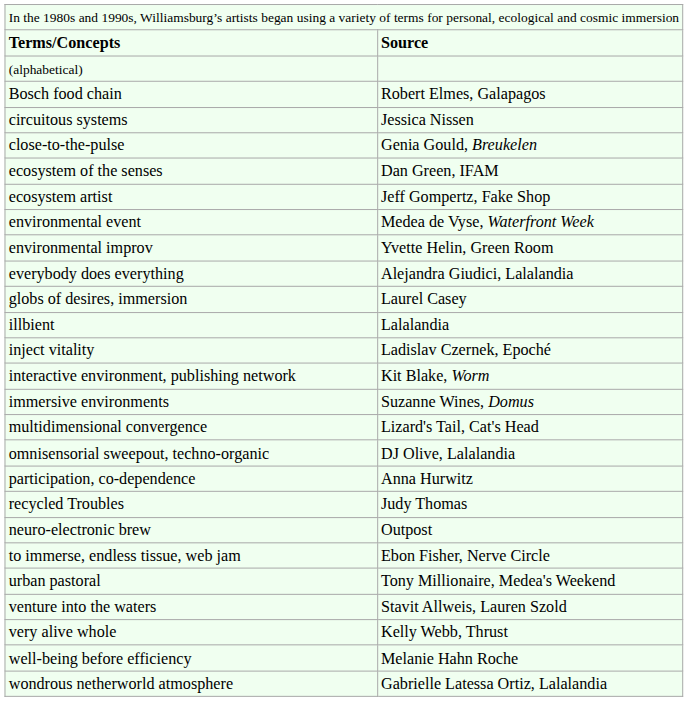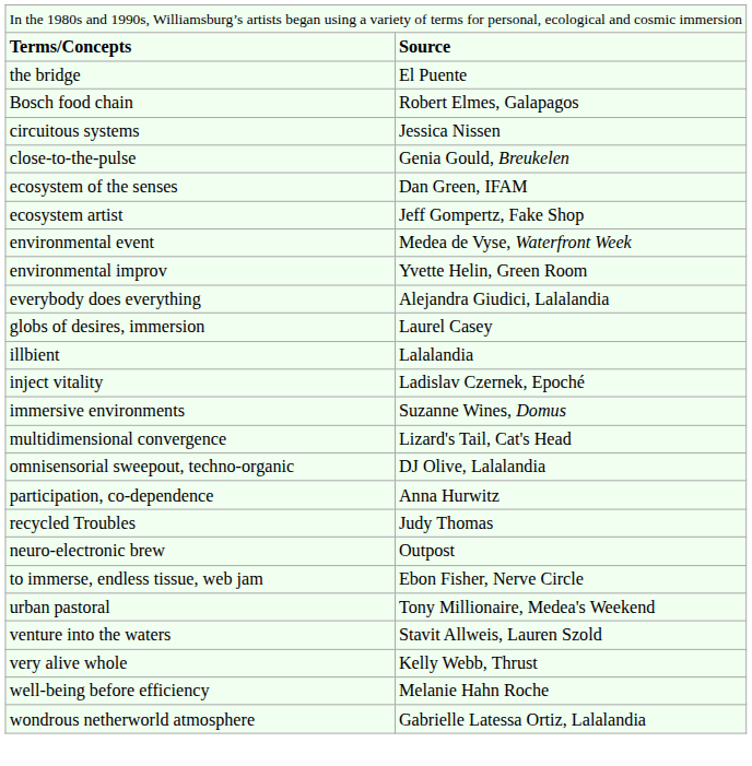- row: (alphabetical)
+ row: the bridge | El Puente
- row: interactive environment, publishing network | Kit Blake, Worm
